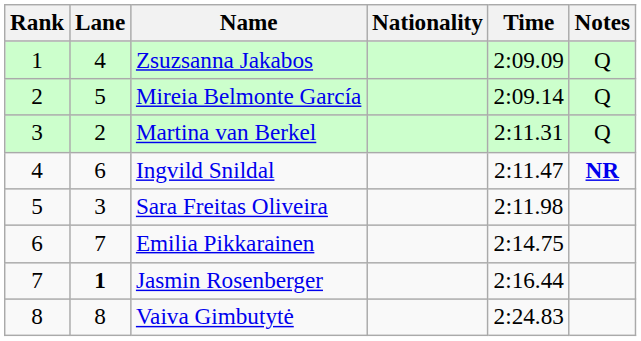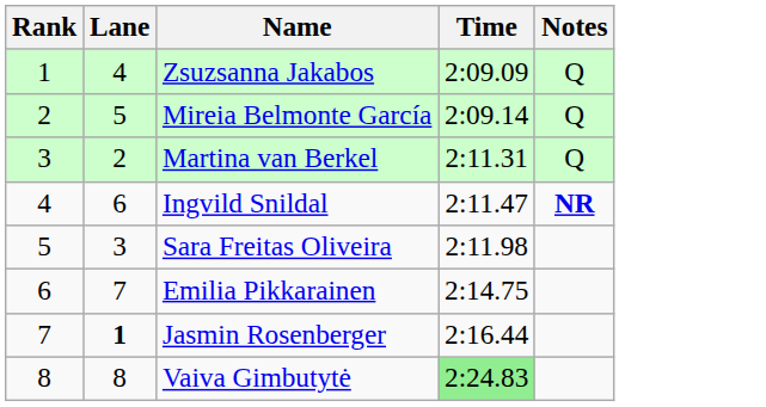- column: Nationality
Vaiva Gimbutytė | Time: no background -> lightgreen background
